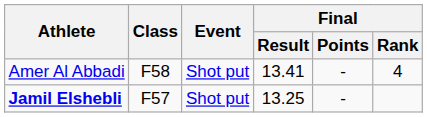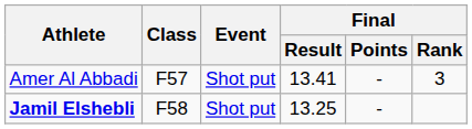Amer Al Abbadi | Class: F58 -> F57
Amer Al Abbadi | Final / Rank: 4 -> 3
Jamil Elshebli | Class: F57 -> F58
